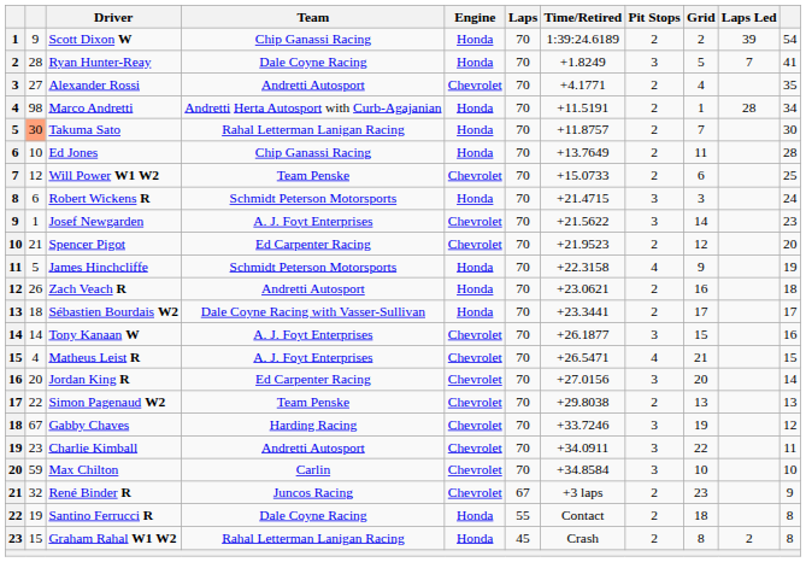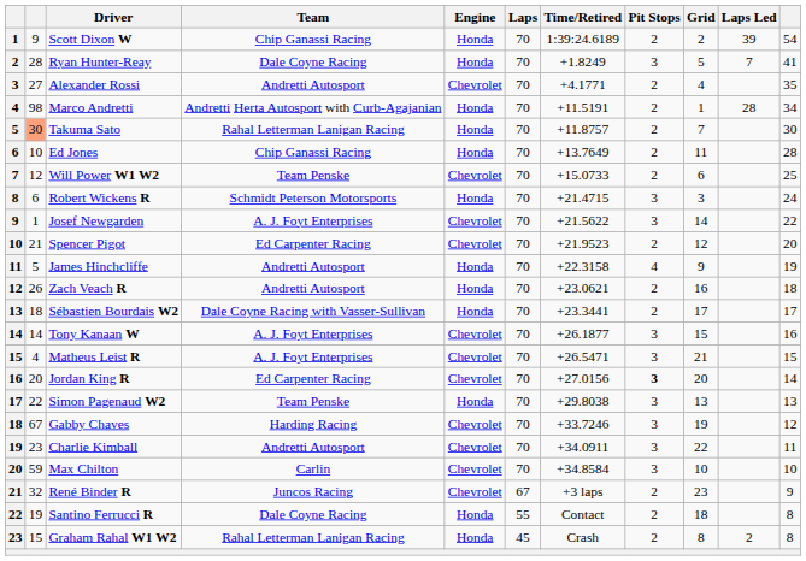Josef Newgarden | column 11: 23 -> 22
James Hinchcliffe | Team: Schmidt Peterson Motorsports -> Andretti Autosport
Matheus Leist R | Pit Stops: 4 -> 3
Jordan King R | Pit Stops: normal -> bold
Simon Pagenaud W2 | Engine: Chevrolet -> Honda
Simon Pagenaud W2 | Pit Stops: 2 -> 3
